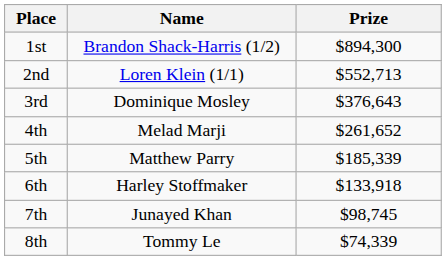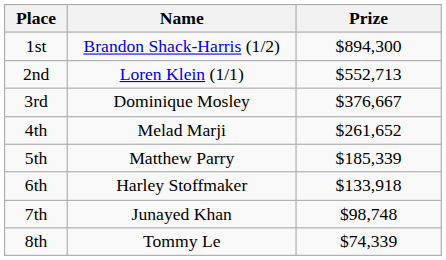3rd | Prize: $376,643 -> $376,667
7th | Prize: $98,745 -> $98,748
